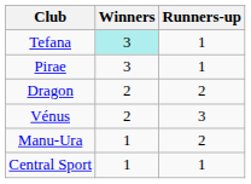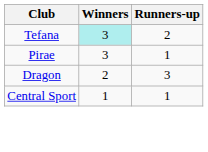Tefana | Runners-up: 1 -> 2
Dragon | Runners-up: 2 -> 3
- row: Vénus | 2 | 3
- row: Manu-Ura | 1 | 2
